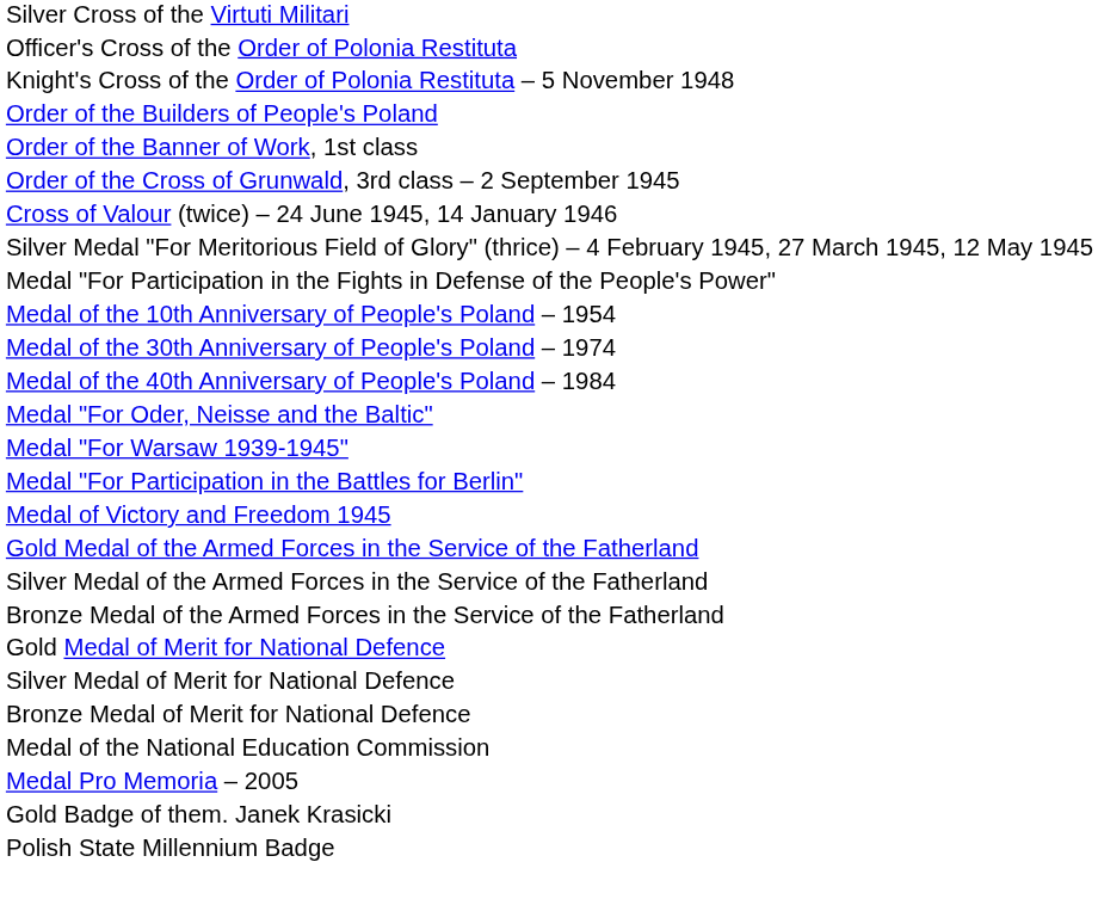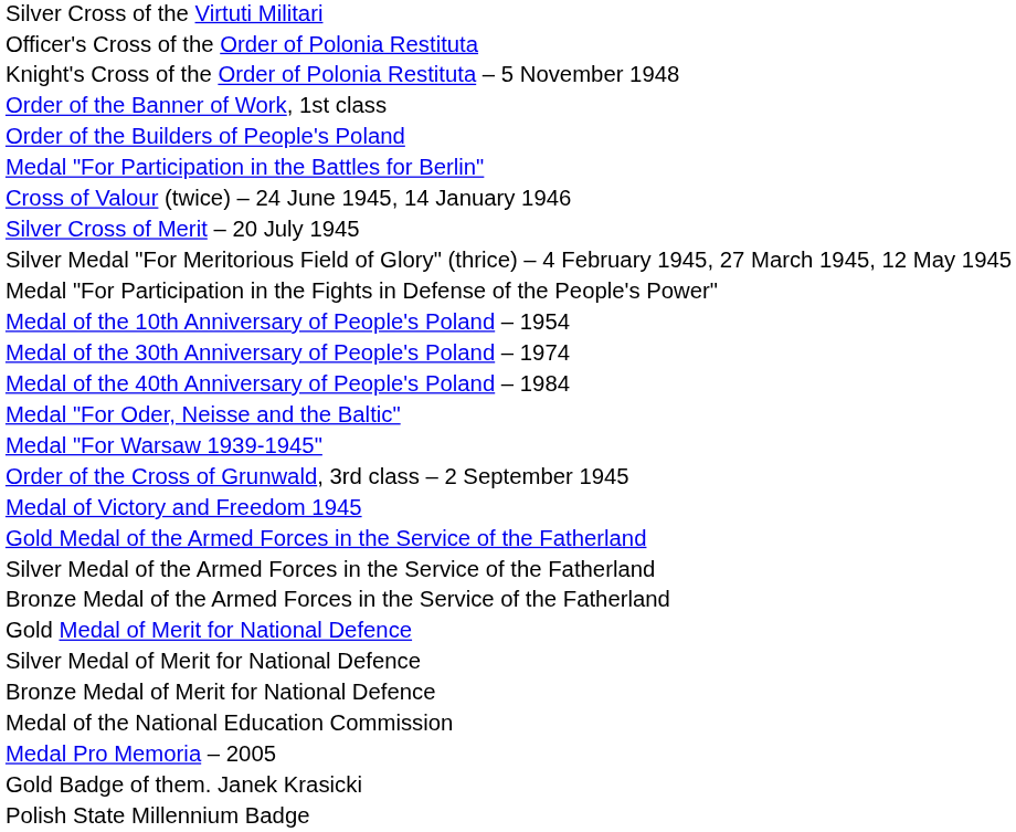rows swapped: Order of the Builders of People's Poland <-> Order of the Banner of Work, 1st class
rows swapped: Order of the Cross of Grunwald, 3rd class – 2 September 1945 <-> Medal "For Participation in the Battles for Berlin"
+ row: Silver Cross of Merit – 20 July 1945
